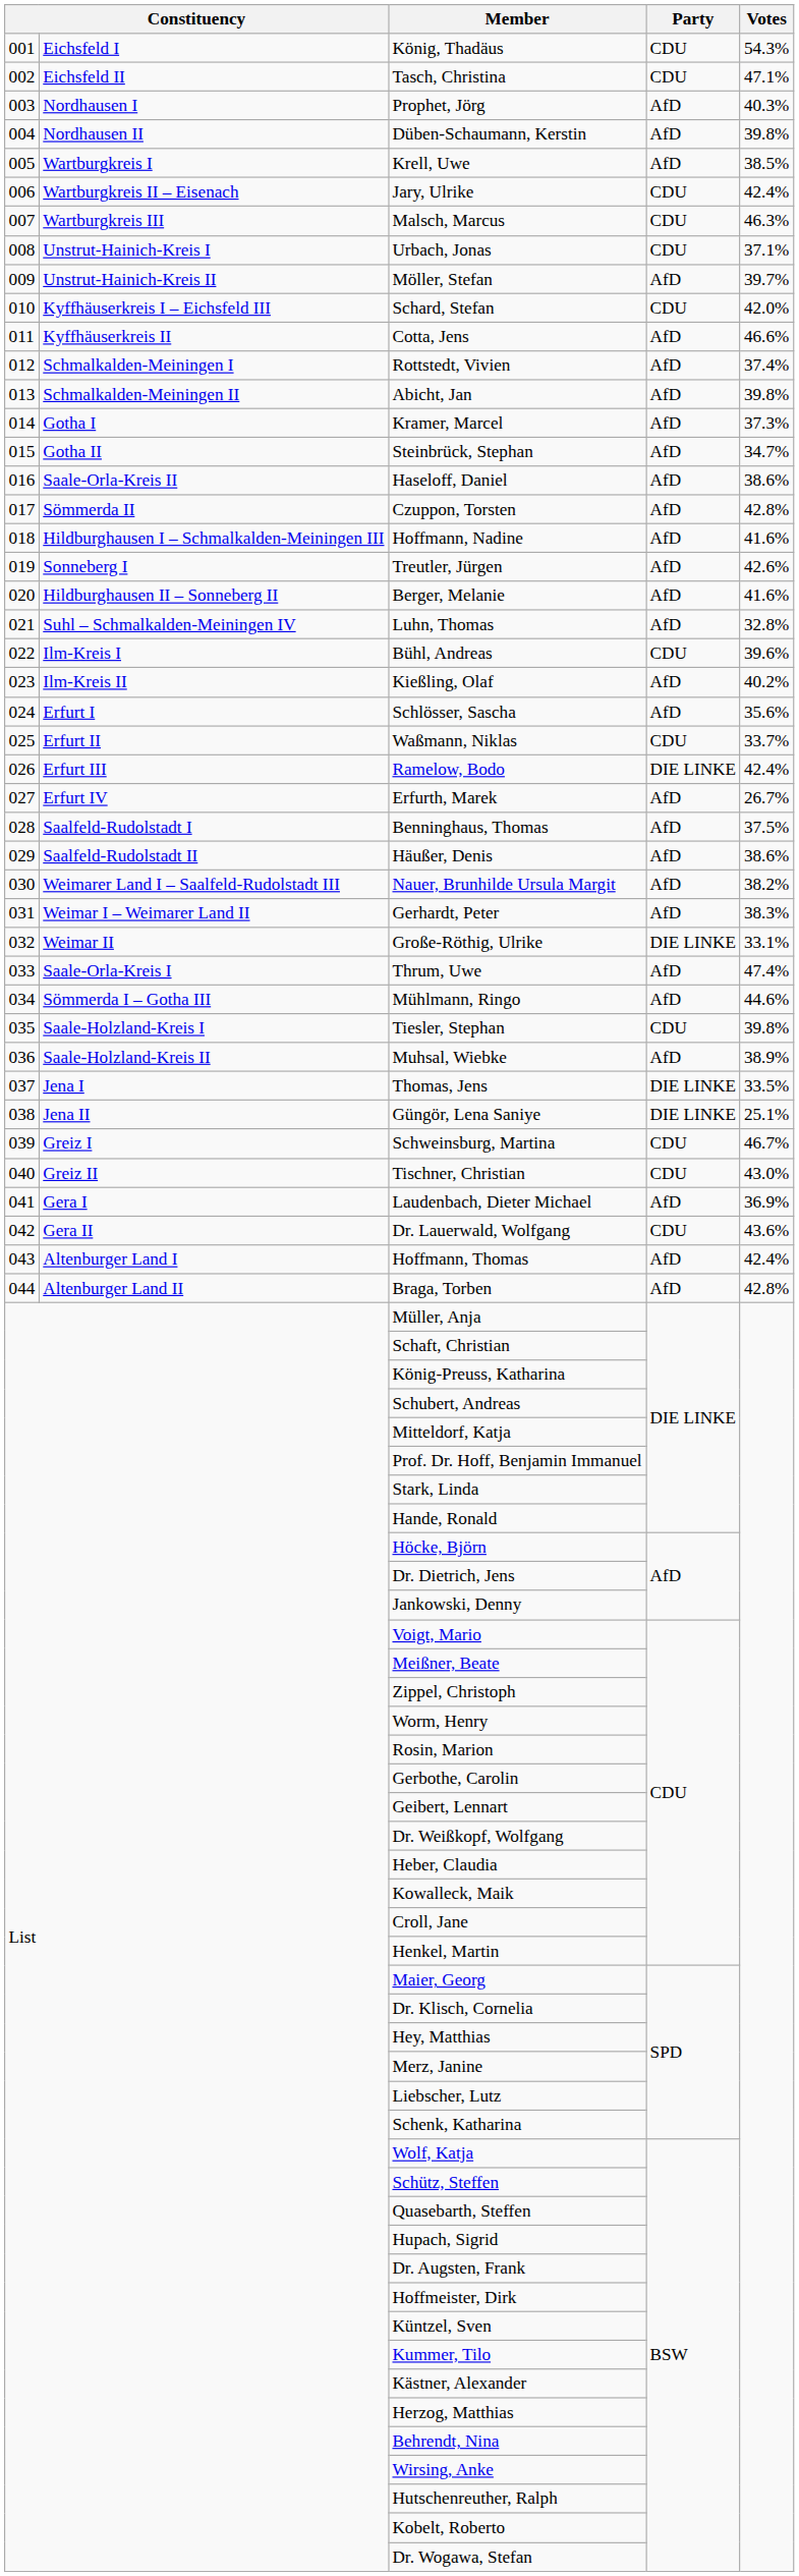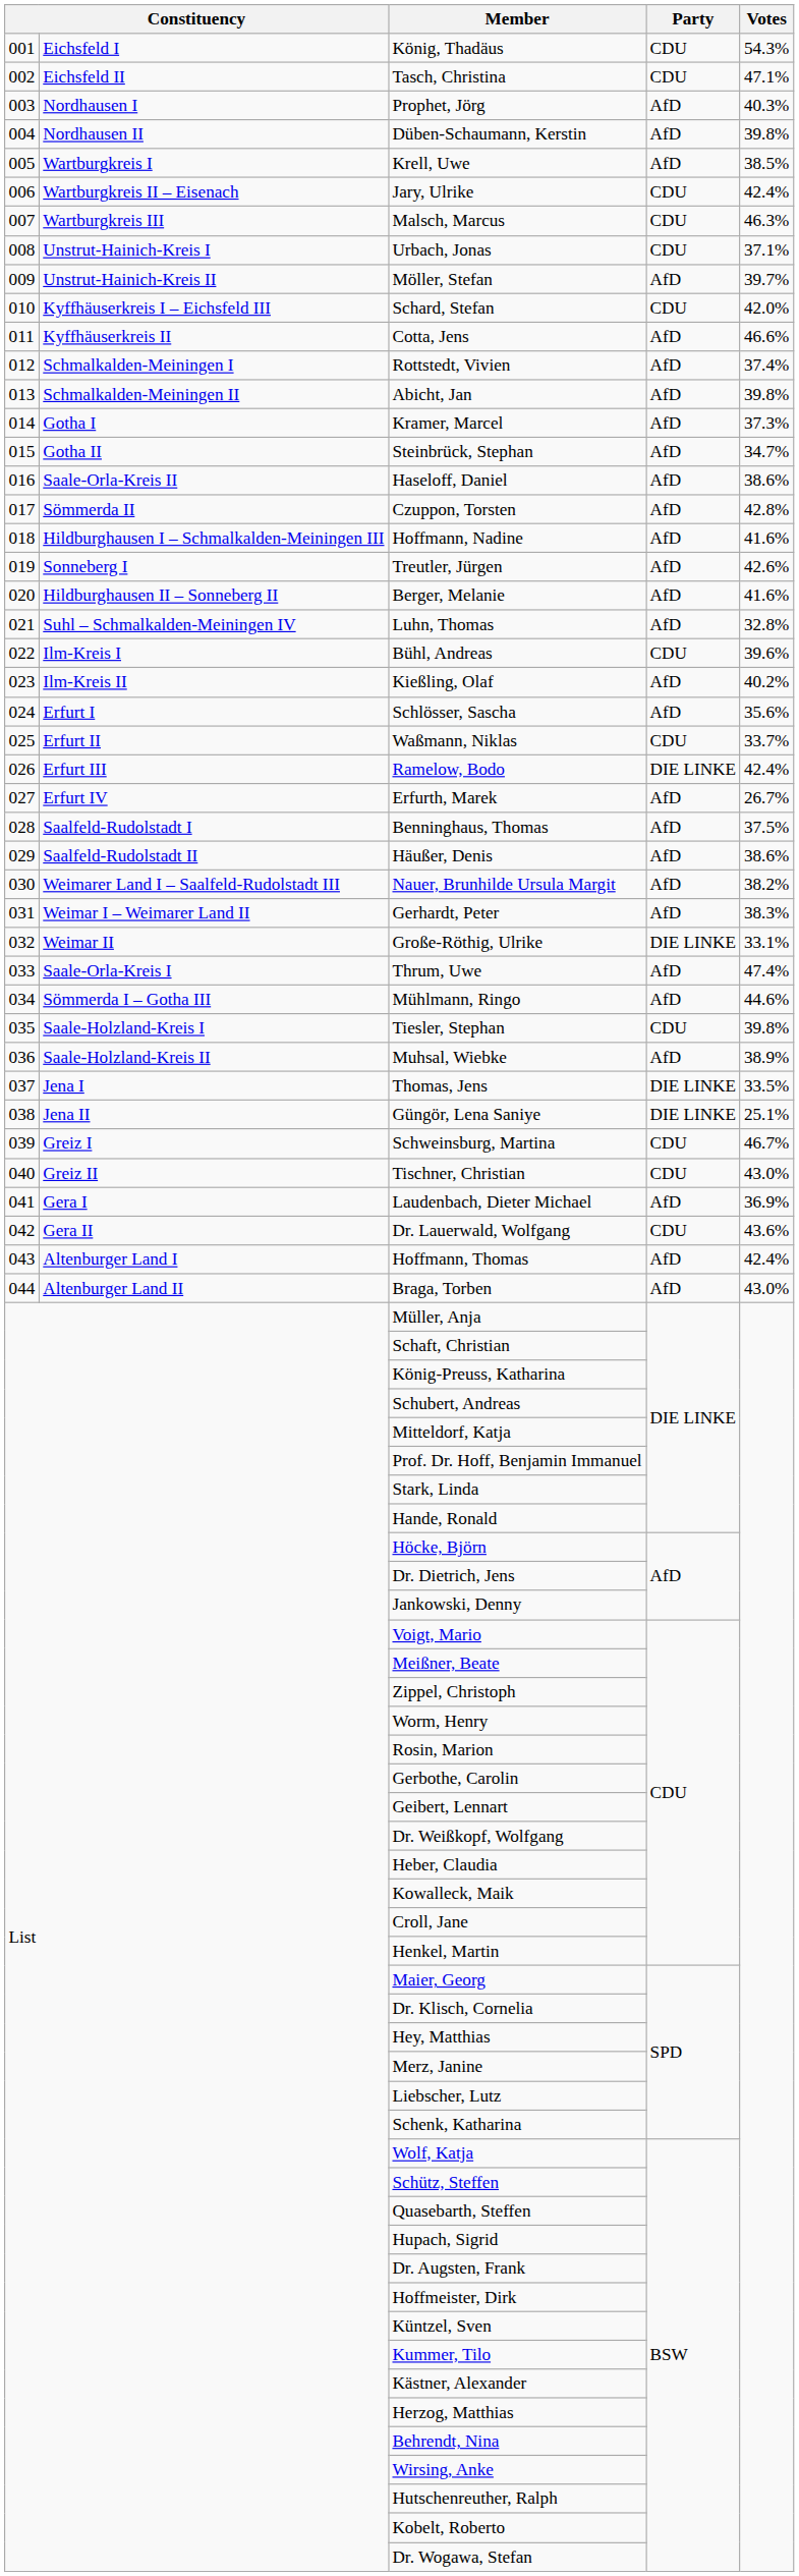Braga, Torben | Votes: 42.8% -> 43.0%
